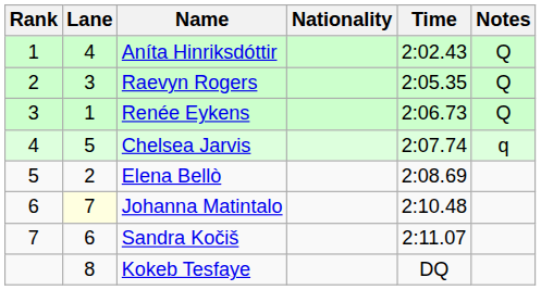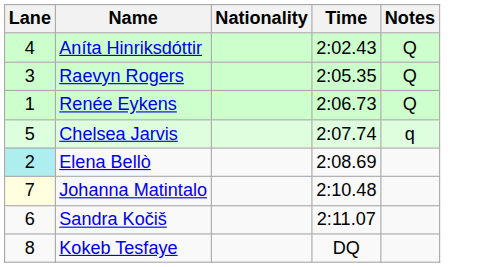- column: Rank | 1 | 2 | 3 | 4 | 5 | 6 | 7
Elena Bellò | Lane: no background -> paleturquoise background
